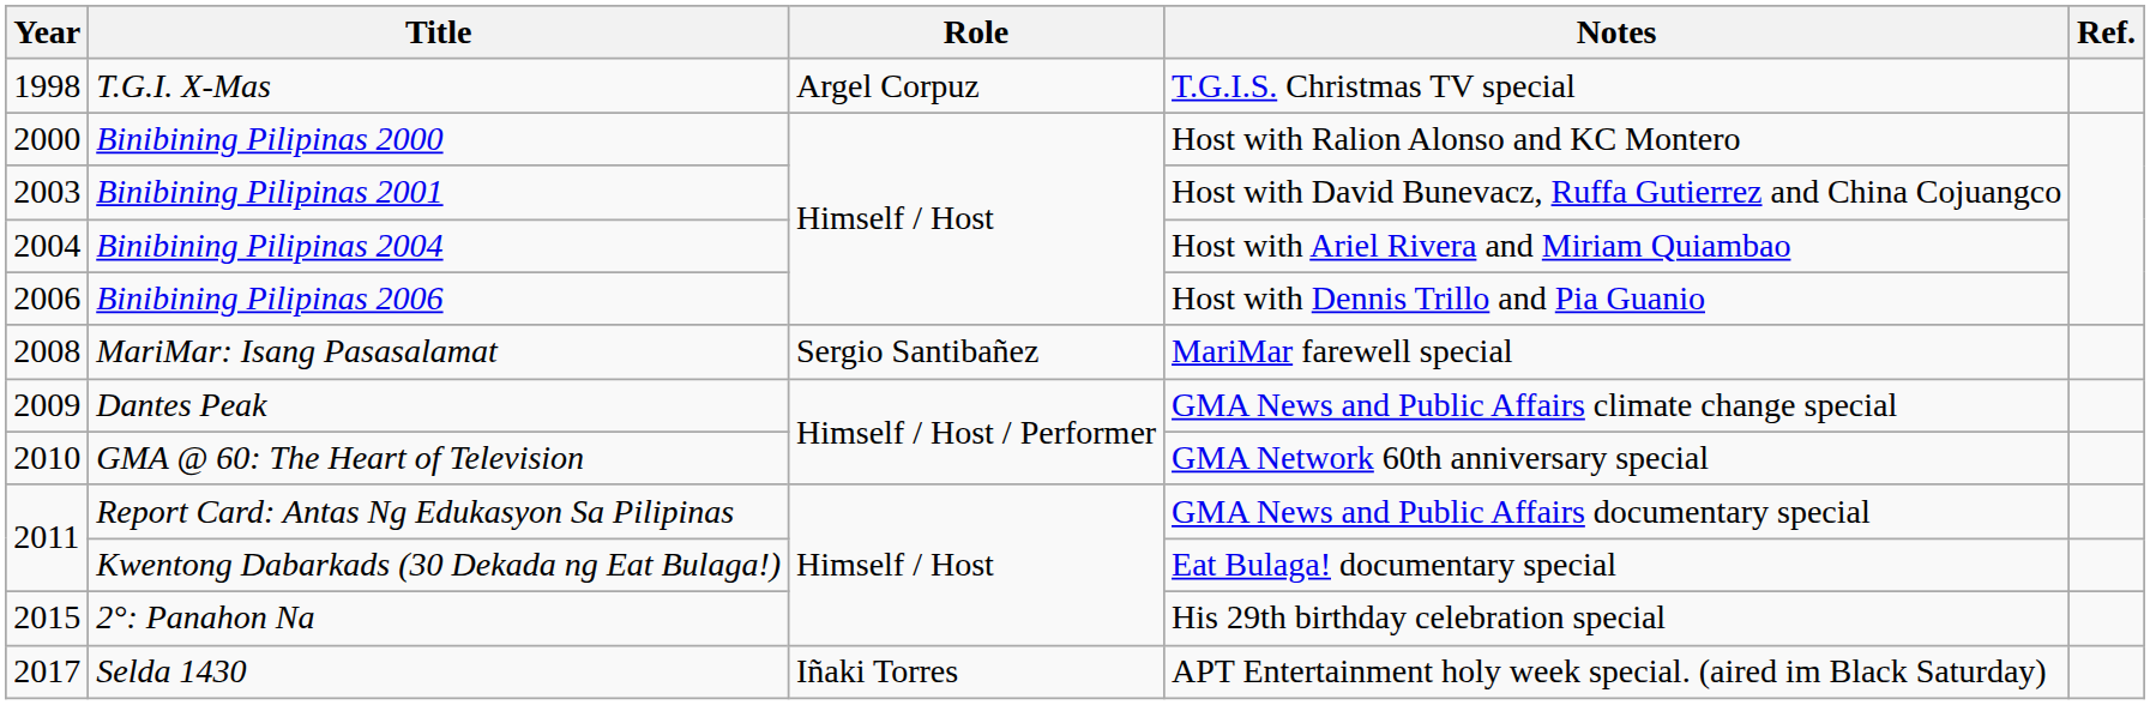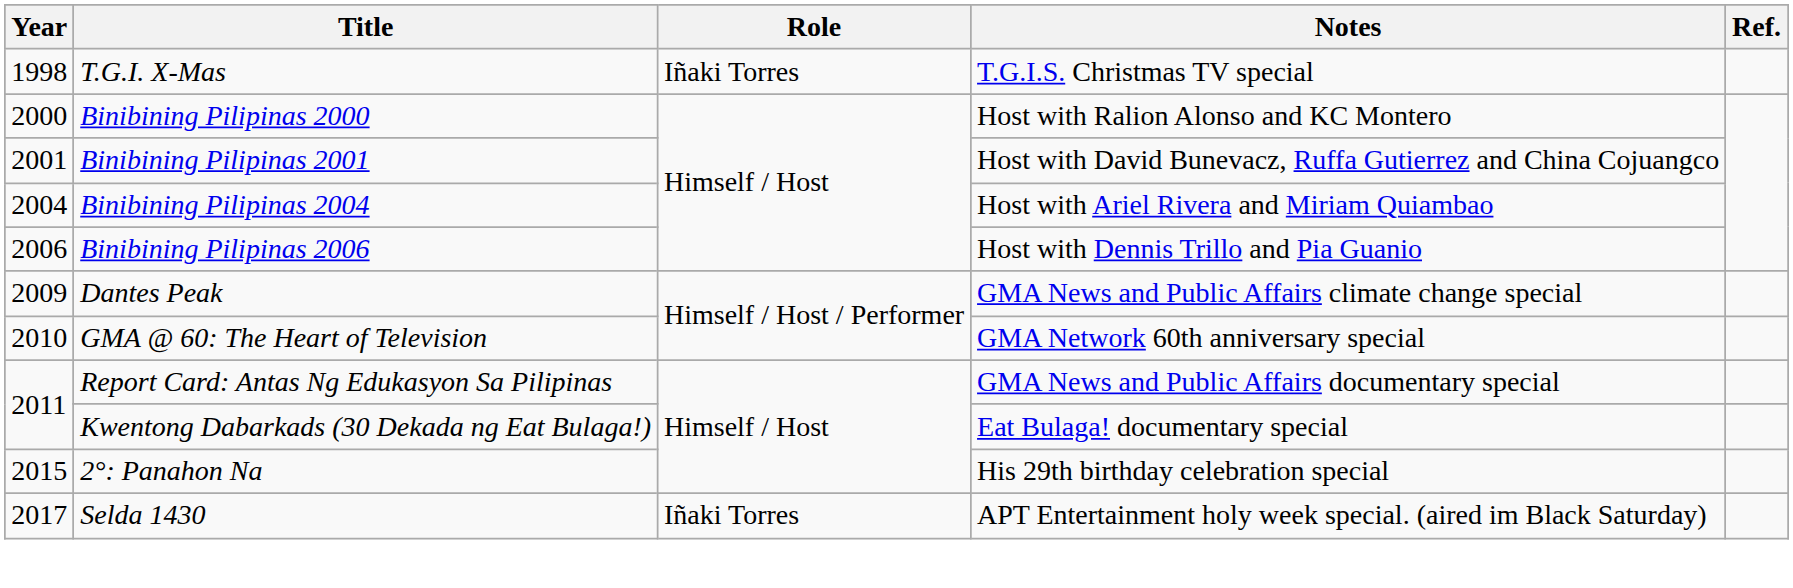T.G.I. X-Mas | Role: Argel Corpuz -> Iñaki Torres
Binibining Pilipinas 2001 | Year: 2003 -> 2001
- row: 2008 | MariMar: Isang Pasasalamat | Sergio Santibañez | MariMar farewell special
